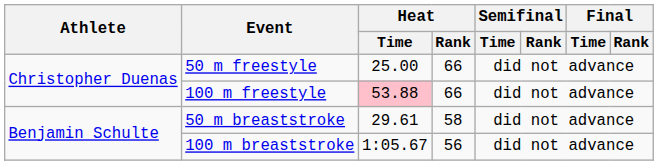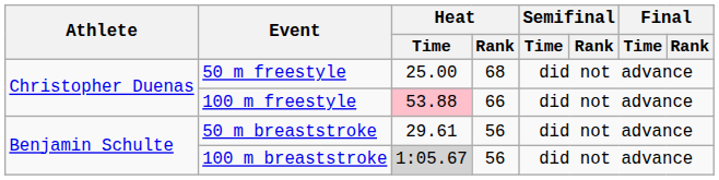50 m freestyle | Heat / Rank: 66 -> 68
50 m breaststroke | Heat / Rank: 58 -> 56
100 m breaststroke | Heat / Time: no background -> lightgrey background
